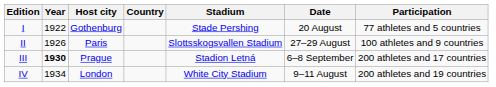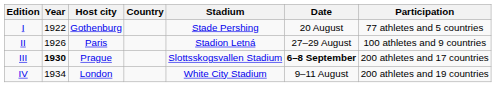II | Stadium: Slottsskogsvallen Stadium -> Stadion Letná
III | Stadium: Stadion Letná -> Slottsskogsvallen Stadium
III | Date: normal -> bold
